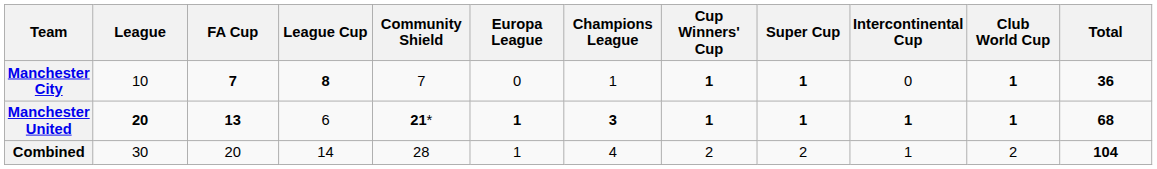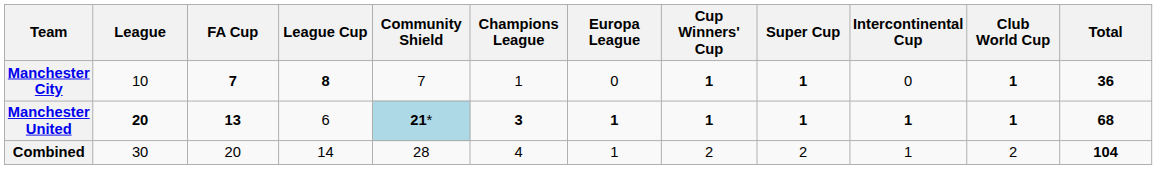columns swapped: Champions League <-> Europa League
Manchester United | Community Shield: no background -> lightblue background
